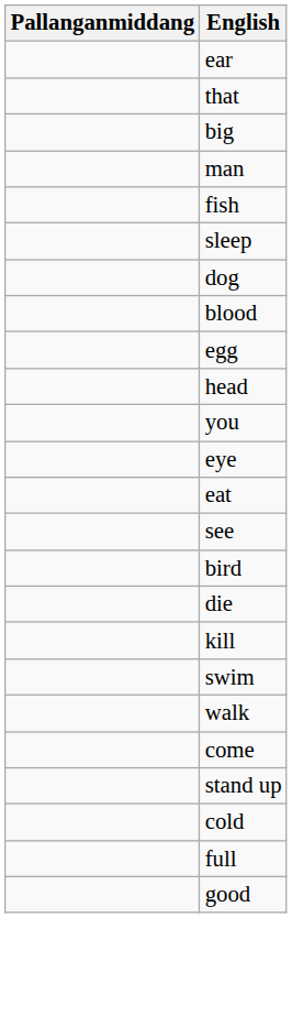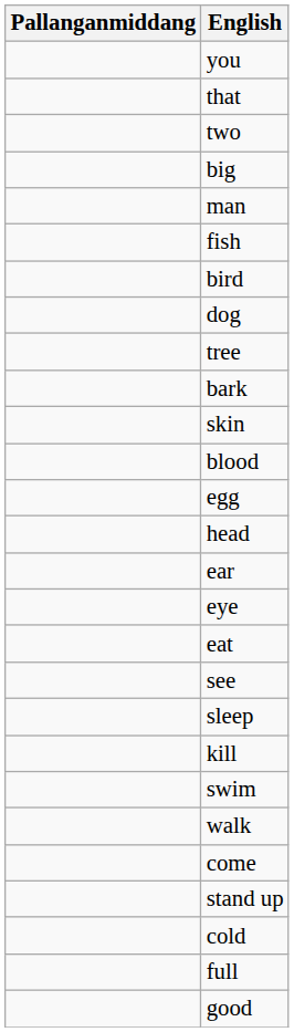rows swapped: you <-> ear
+ row: two
rows swapped: bird <-> sleep
+ row: tree
+ row: bark
+ row: skin
- row: die
